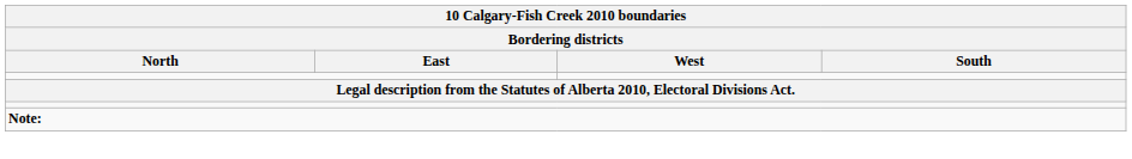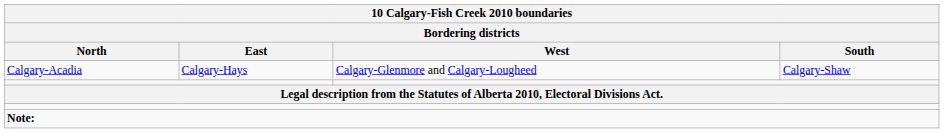+ row: Calgary-Acadia | Calgary-Hays | Calgary-Glenmore and Calgary-Lougheed | Calgary-Shaw
